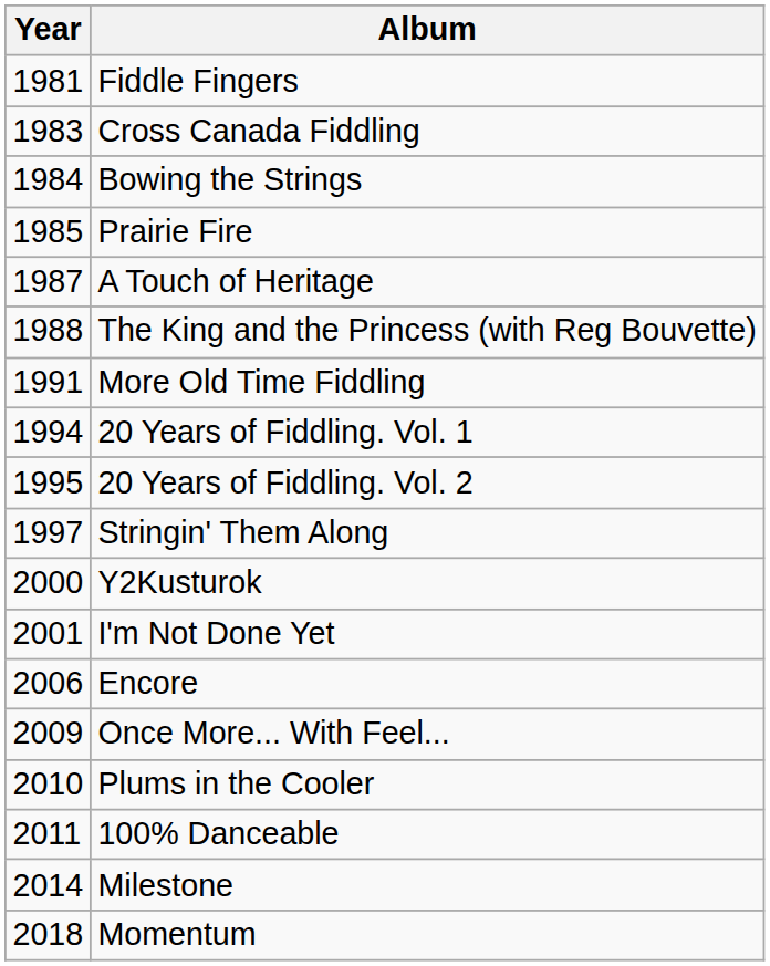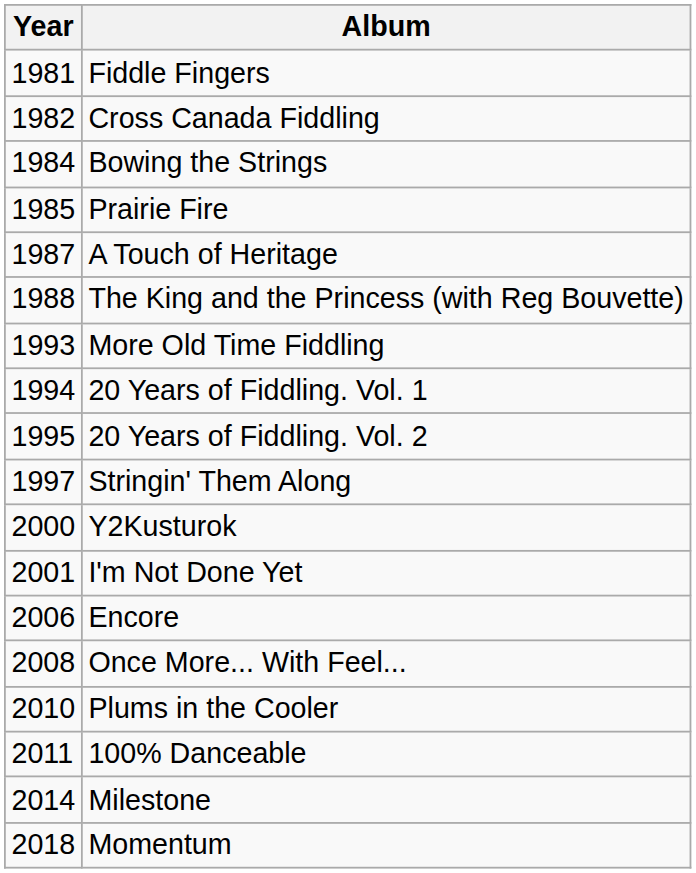Cross Canada Fiddling | Year: 1983 -> 1982
More Old Time Fiddling | Year: 1991 -> 1993
Once More... With Feel... | Year: 2009 -> 2008
